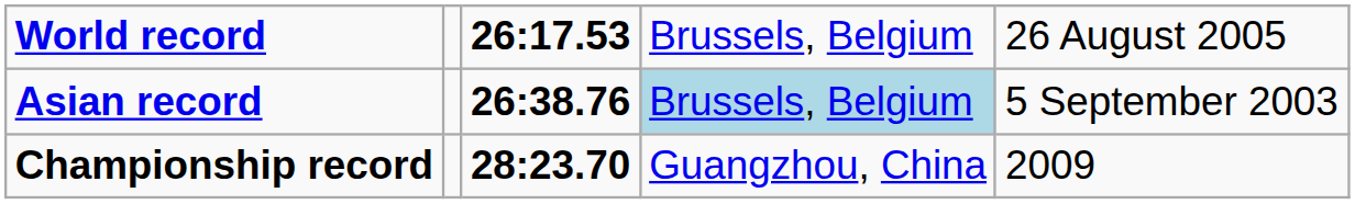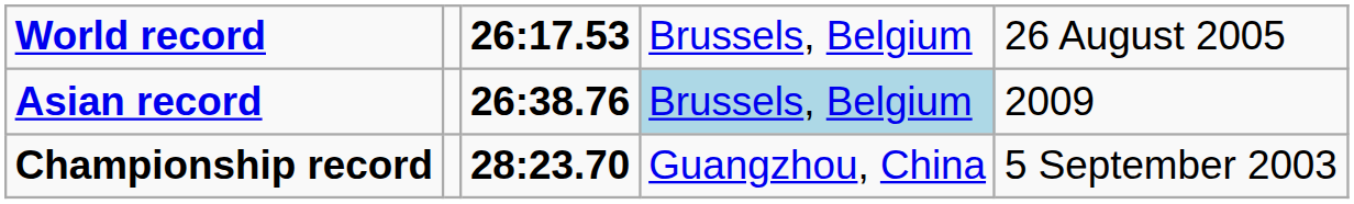Asian record | column 5: 5 September 2003 -> 2009
Championship record | column 5: 2009 -> 5 September 2003
